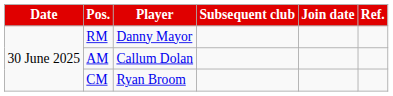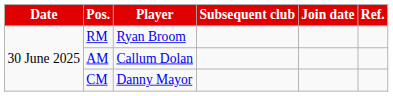RM | Player: Danny Mayor -> Ryan Broom
CM | Player: Ryan Broom -> Danny Mayor
